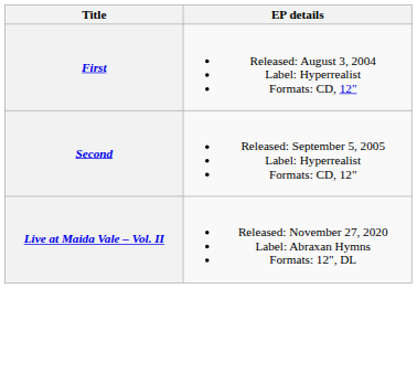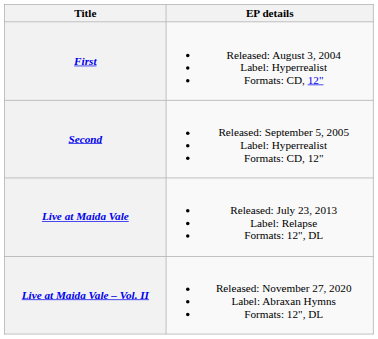+ row: Live at Maida Vale | Released: July 23, 2013 Label: Relapse Formats: 12", DL
